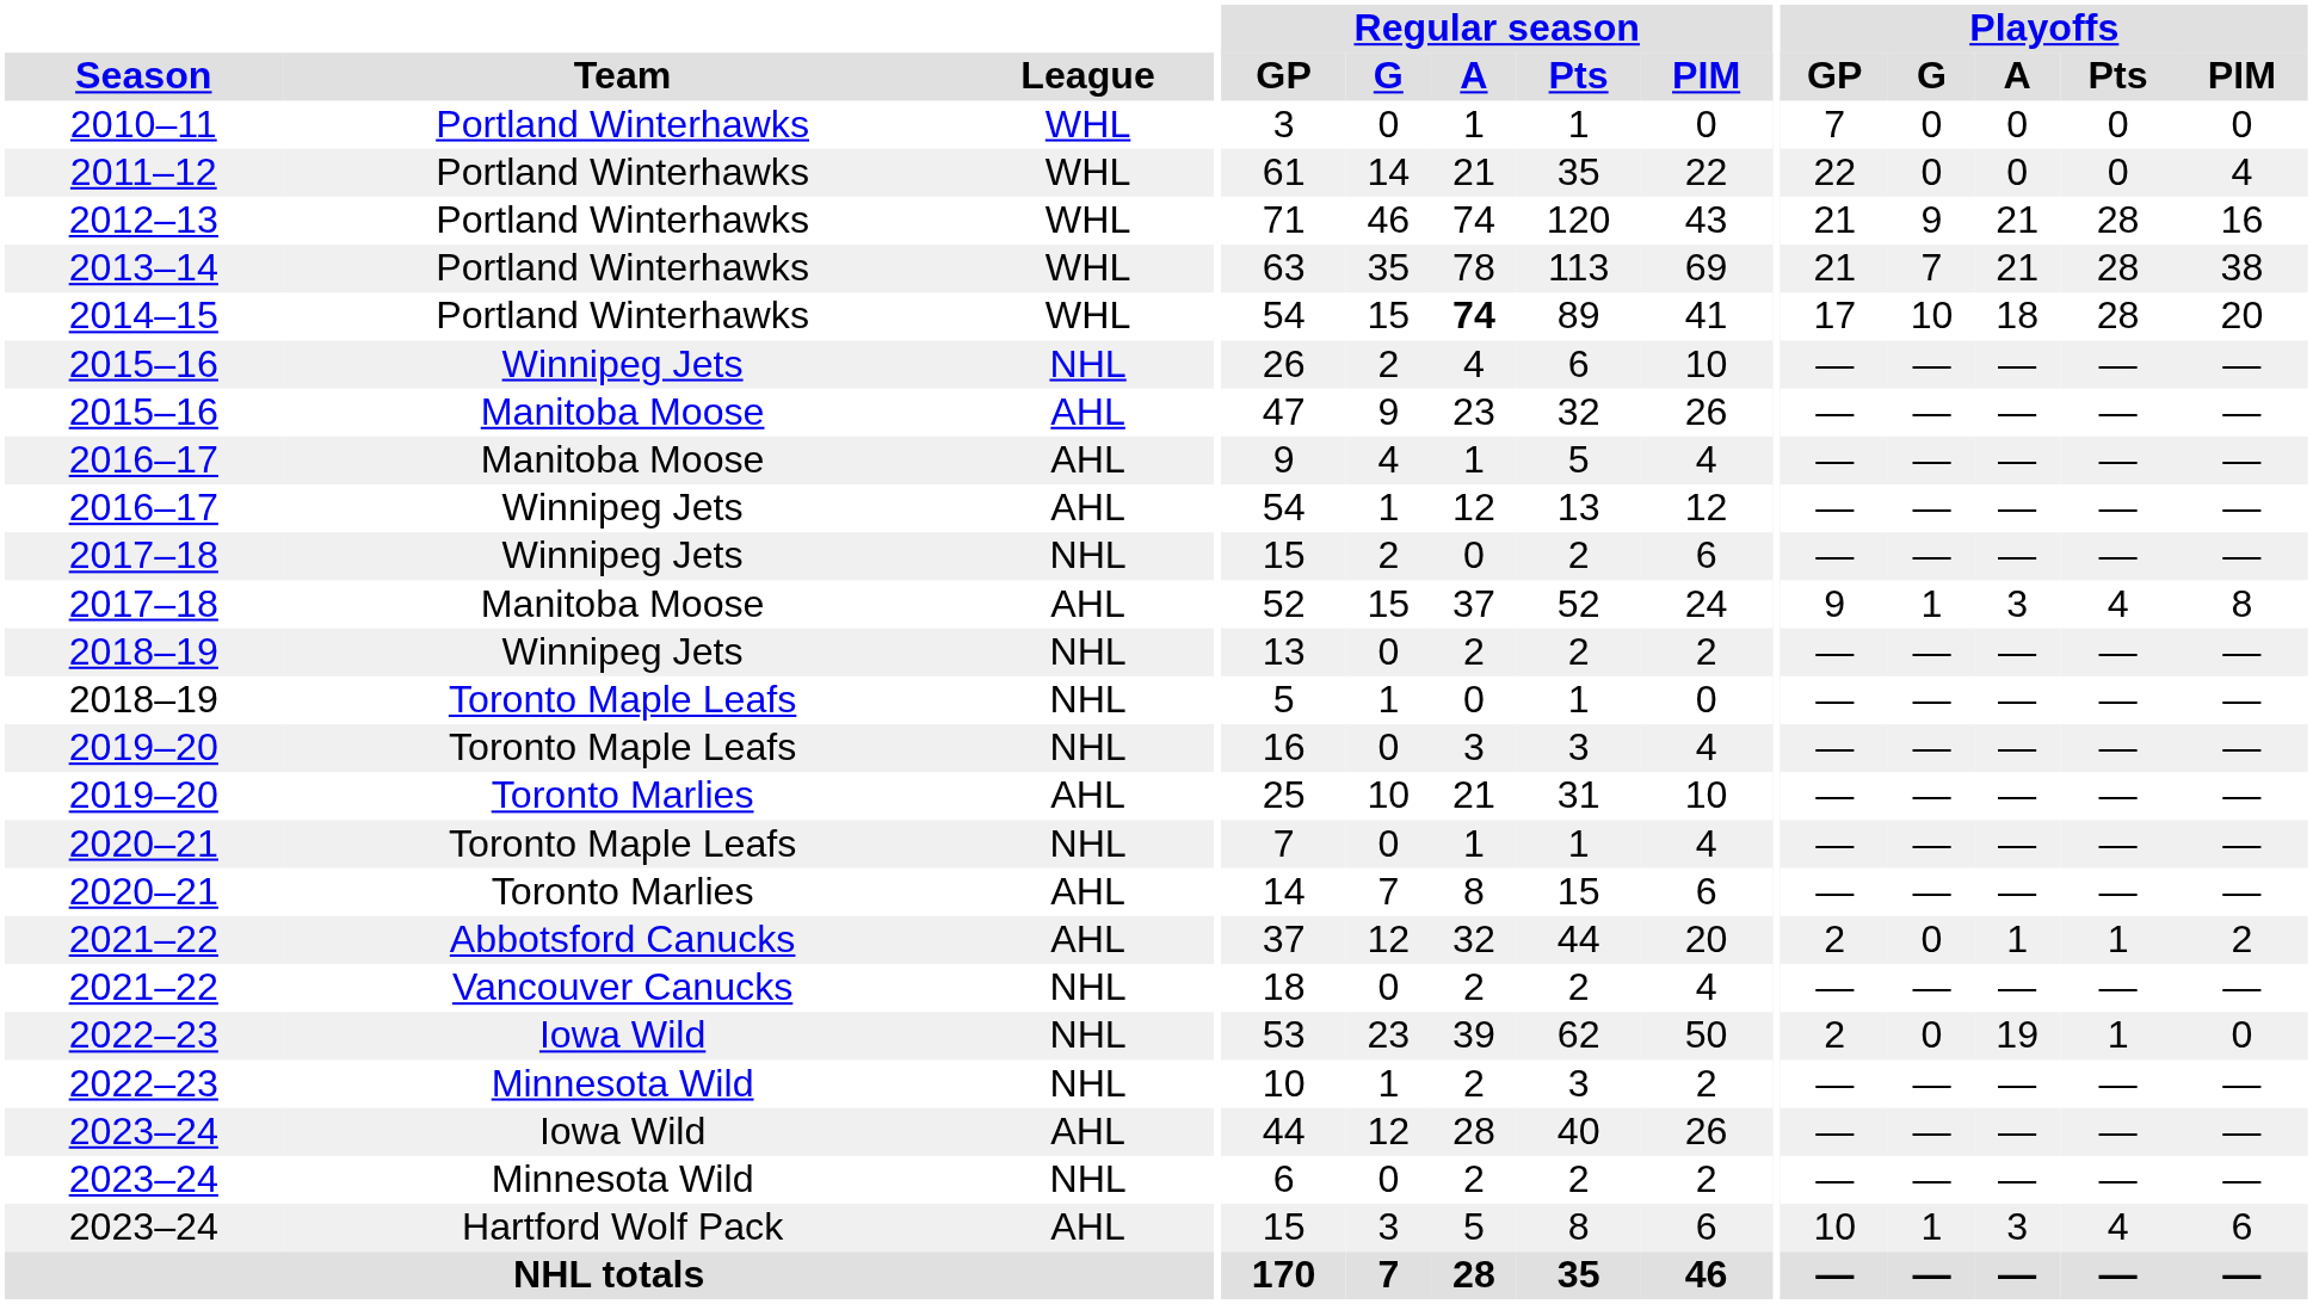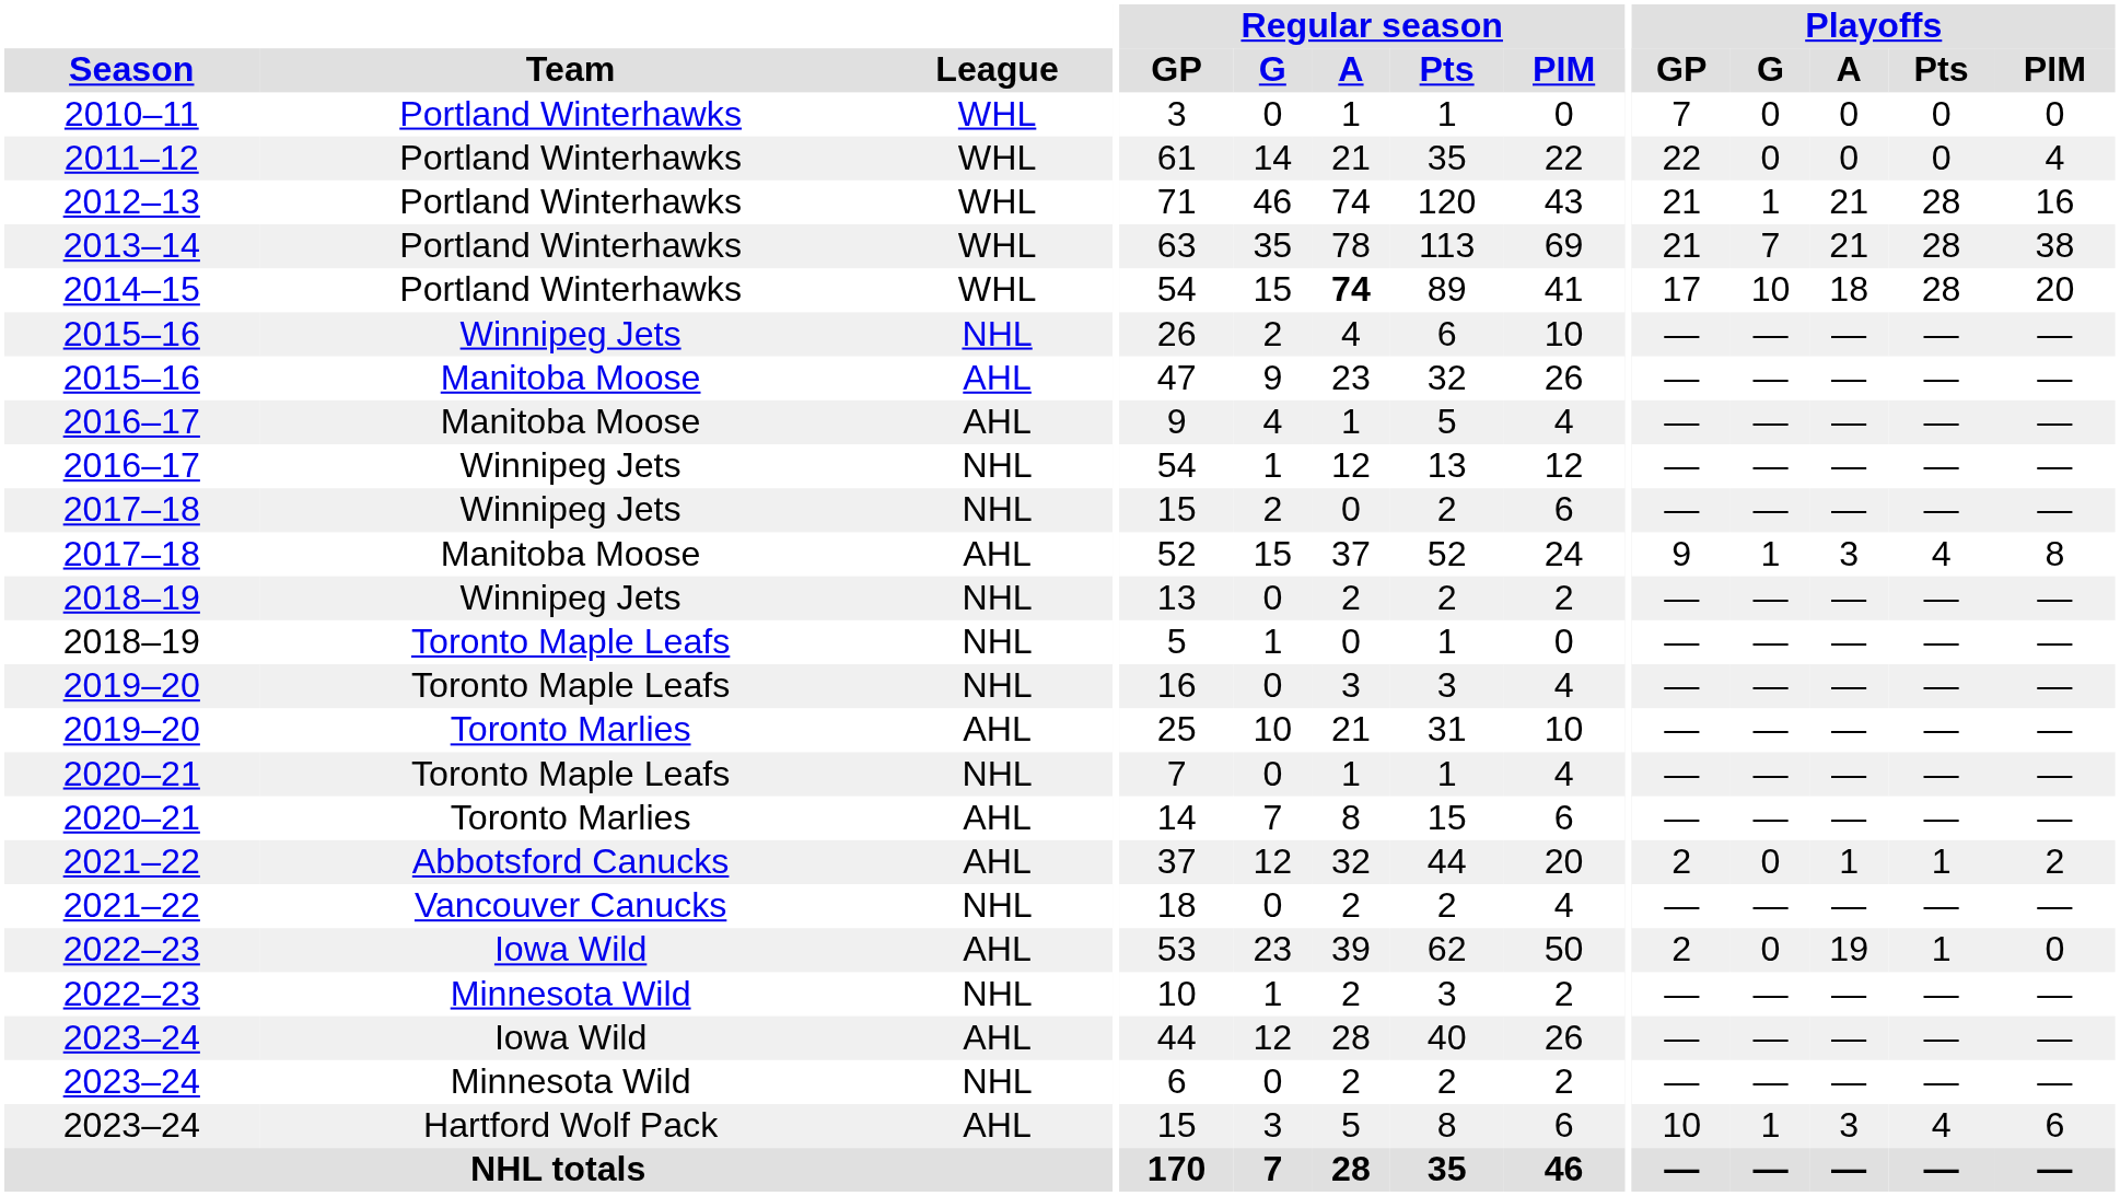2012–13 | Playoffs / G: 9 -> 1
2016–17 / Winnipeg Jets | League: AHL -> NHL
2022–23 / Iowa Wild | League: NHL -> AHL
